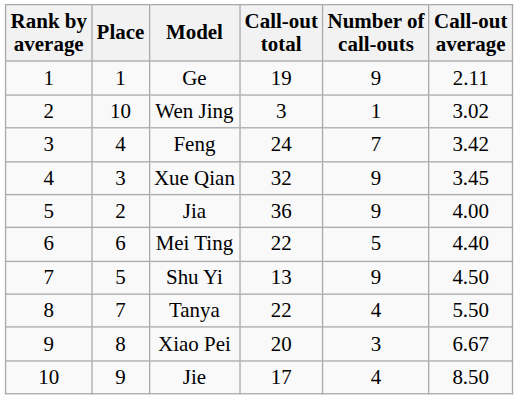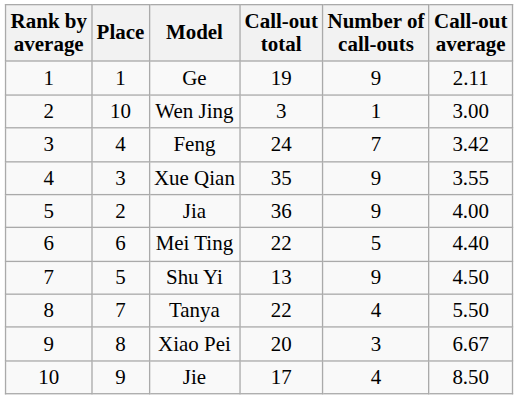Wen Jing | Call-out average: 3.02 -> 3.00
Xue Qian | Call-out total: 32 -> 35
Xue Qian | Call-out average: 3.45 -> 3.55
